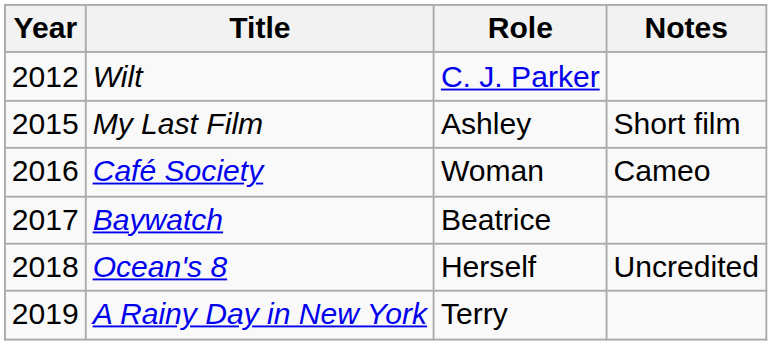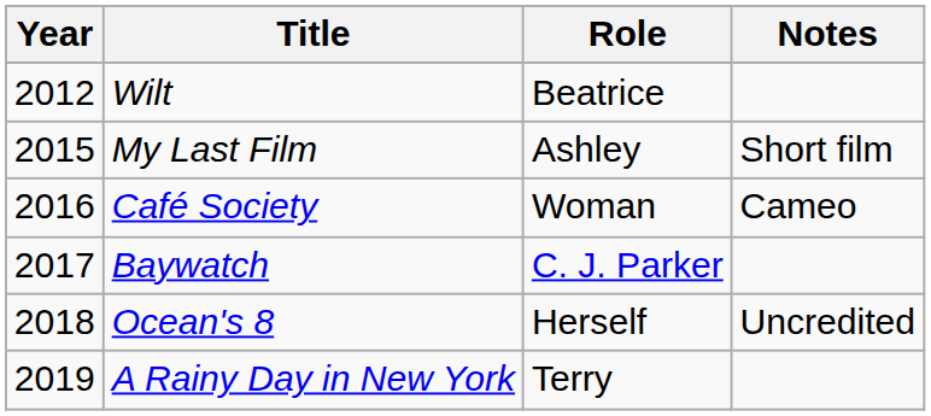Wilt | Role: C. J. Parker -> Beatrice
Baywatch | Role: Beatrice -> C. J. Parker
